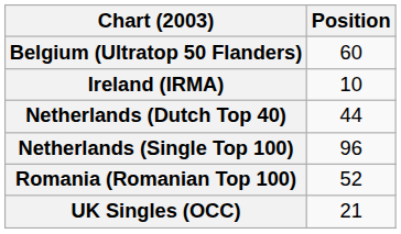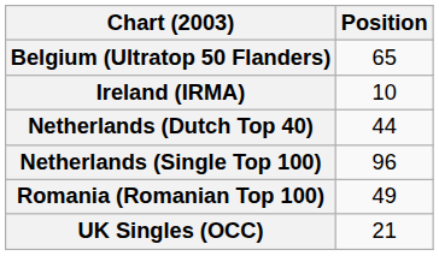Belgium (Ultratop 50 Flanders) | Position: 60 -> 65
Romania (Romanian Top 100) | Position: 52 -> 49
